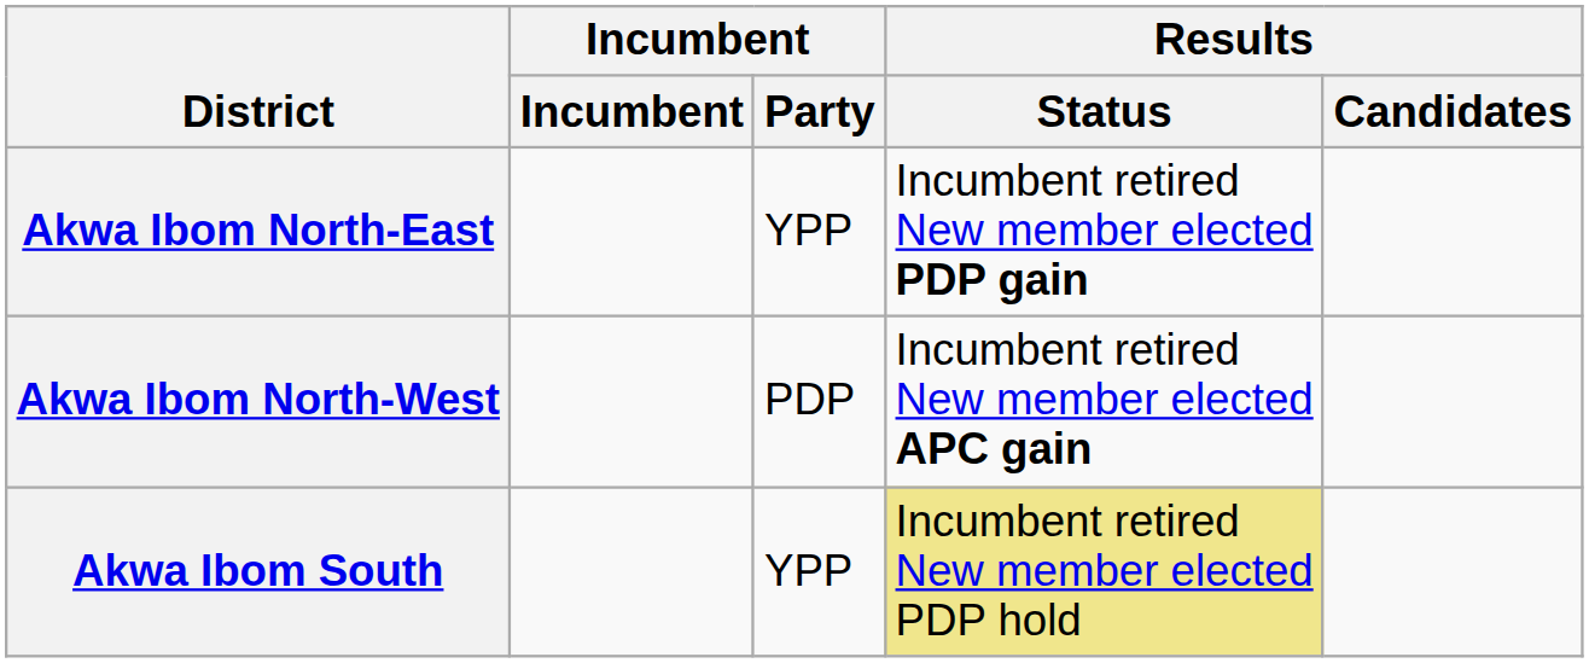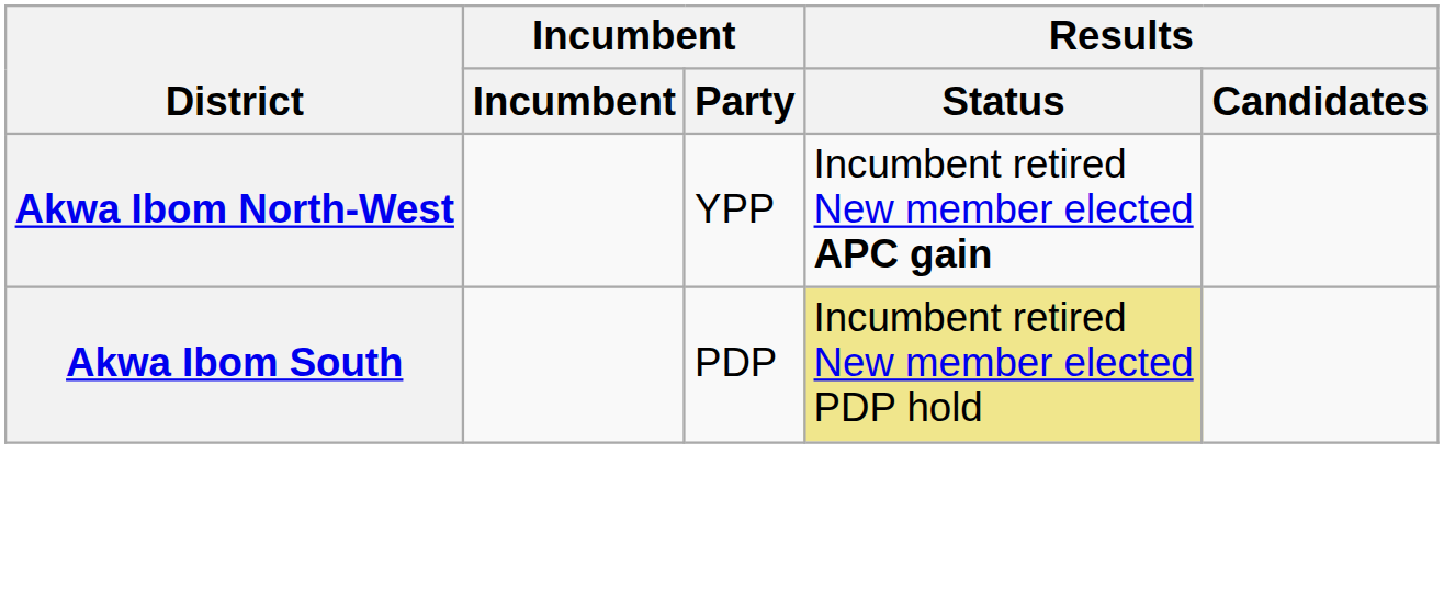- row: Akwa Ibom North-East | YPP | Incumbent retired New member elected PDP gain
Akwa Ibom North-West | Incumbent / Party: PDP -> YPP
Akwa Ibom South | Incumbent / Party: YPP -> PDP
